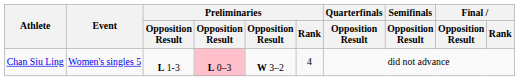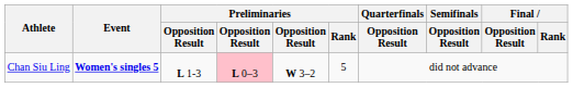Chan Siu Ling | Event: normal -> bold
Chan Siu Ling | Preliminaries / Rank: 4 -> 5
